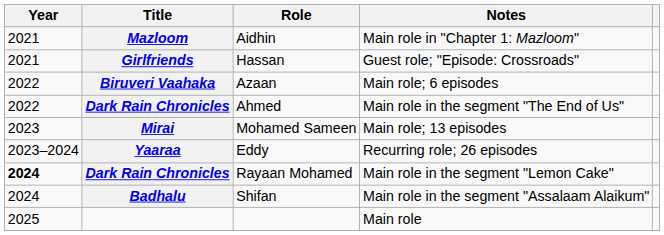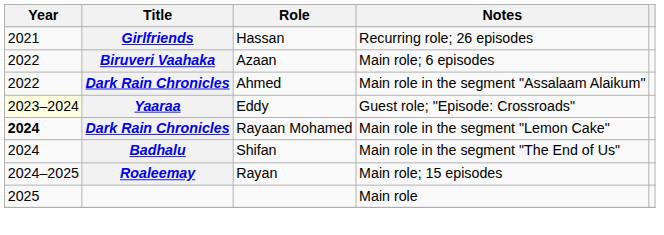- row: 2021 | Mazloom | Aidhin | Main role in "Chapter 1: Mazloom"
Girlfriends | Notes: Guest role; "Episode: Crossroads" -> Recurring role; 26 episodes
Dark Rain Chronicles / Ahmed | Notes: Main role in the segment "The End of Us" -> Main role in the segment "Assalaam Alaikum"
- row: 2023 | Mirai | Mohamed Sameen | Main role; 13 episodes
Yaaraa | Year: no background -> lightyellow background
Yaaraa | Notes: Recurring role; 26 episodes -> Guest role; "Episode: Crossroads"
Badhalu | Notes: Main role in the segment "Assalaam Alaikum" -> Main role in the segment "The End of Us"
+ row: 2024–2025 | Roaleemay | Rayan | Main role; 15 episodes
